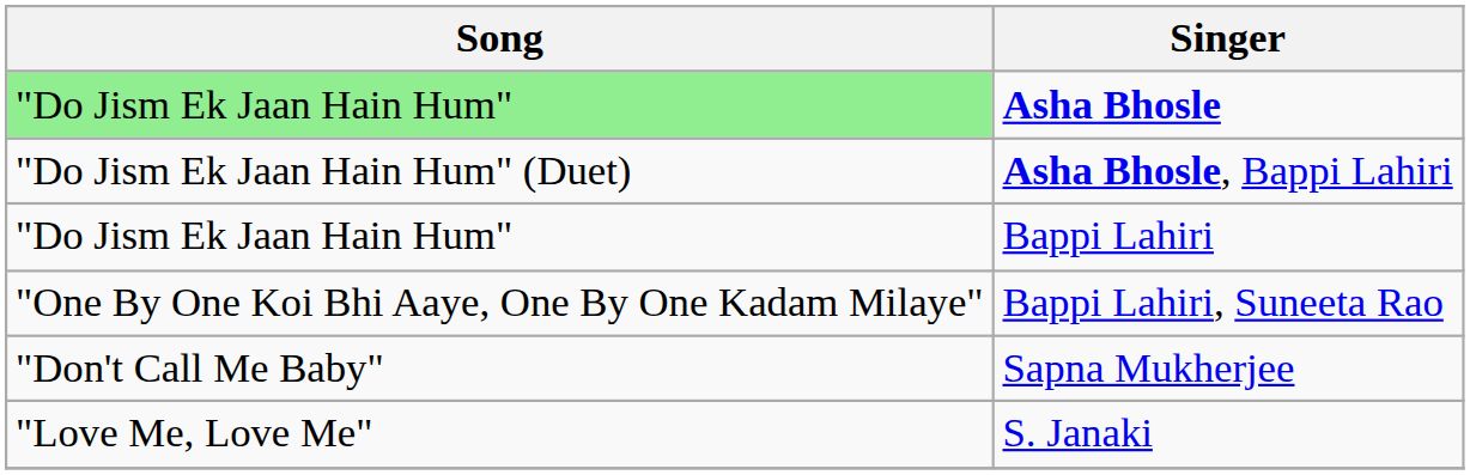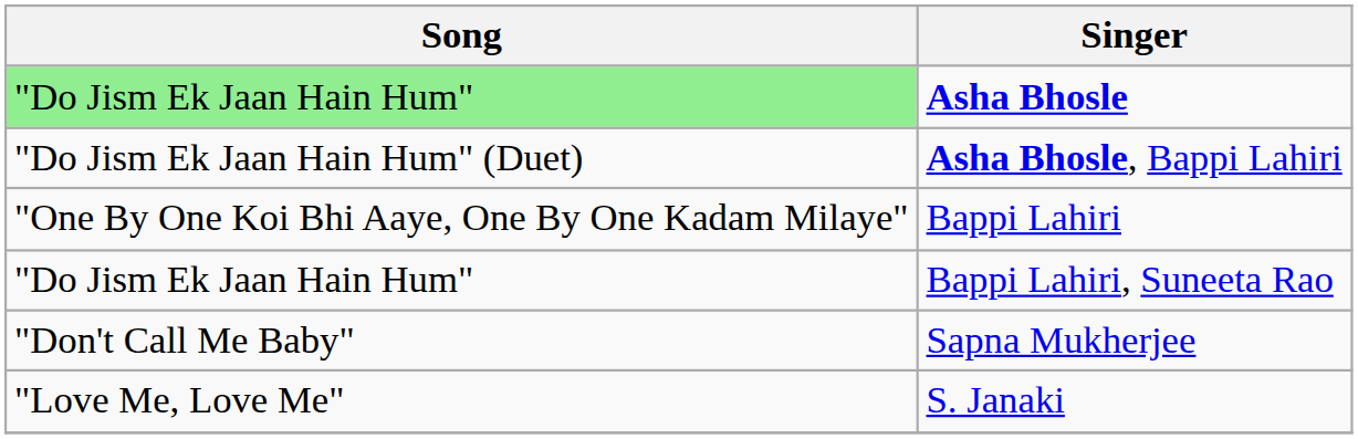Bappi Lahiri | Song: "Do Jism Ek Jaan Hain Hum" -> "One By One Koi Bhi Aaye, One By One Kadam Milaye"
Bappi Lahiri, Suneeta Rao | Song: "One By One Koi Bhi Aaye, One By One Kadam Milaye" -> "Do Jism Ek Jaan Hain Hum"
